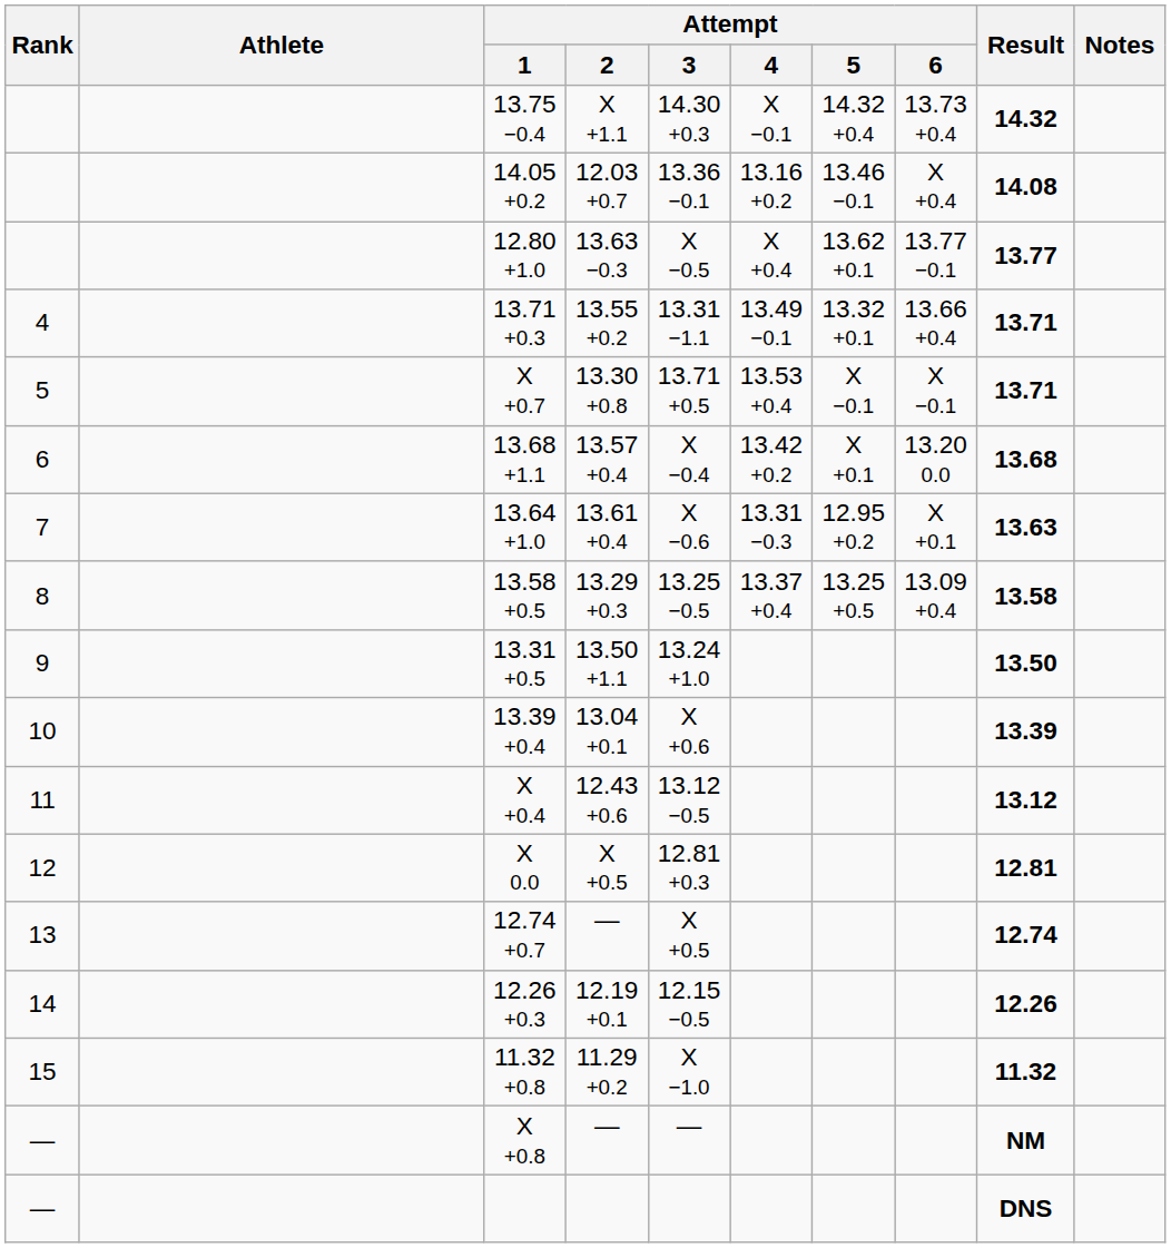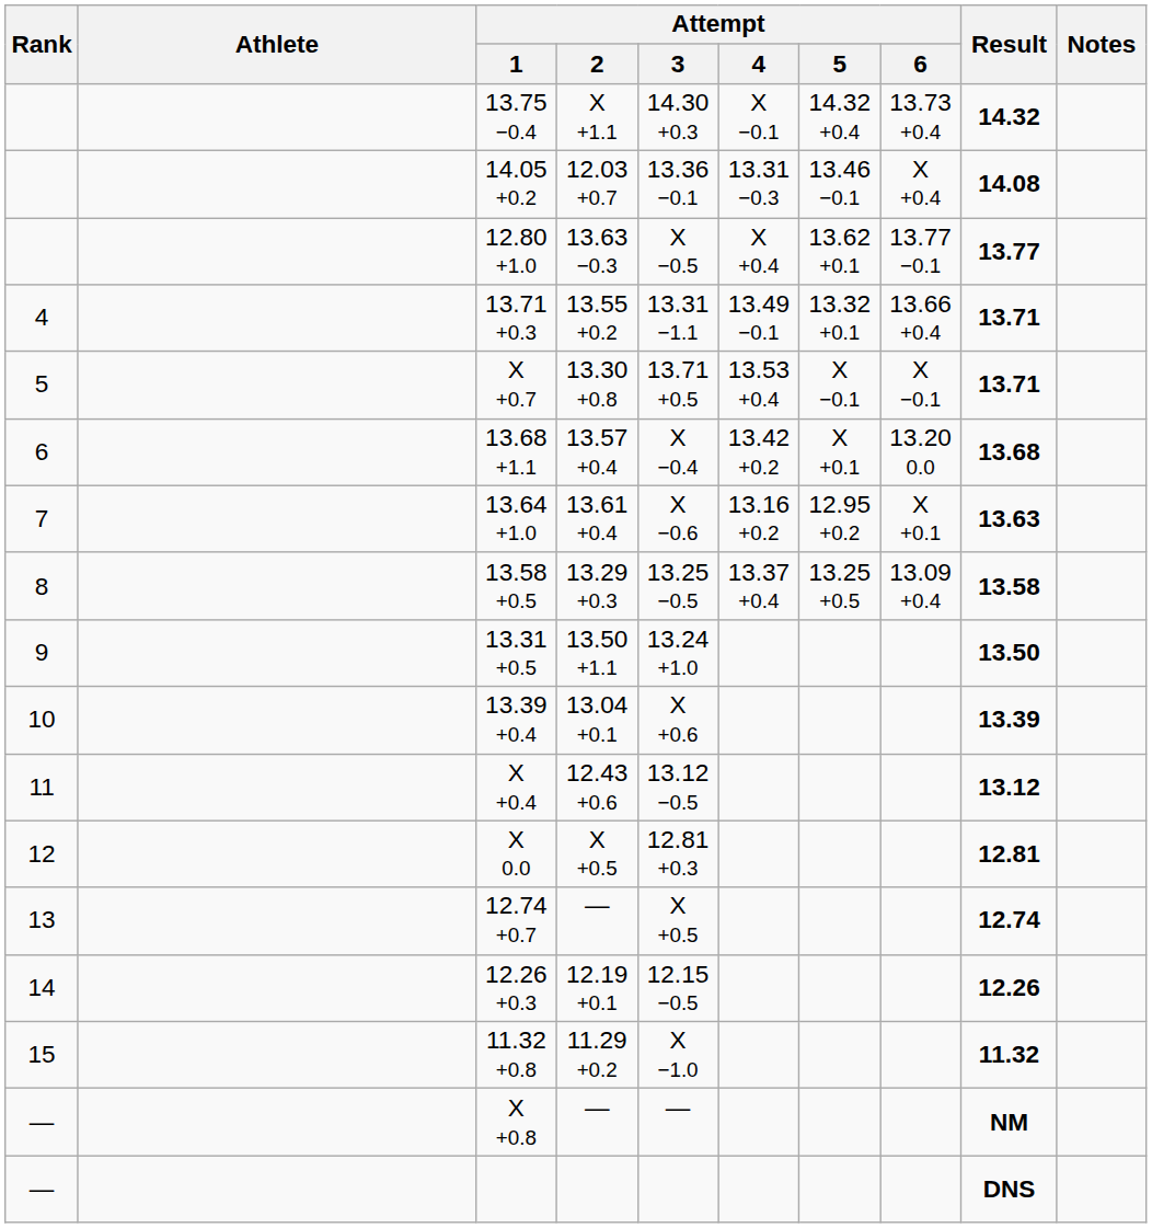14.05 +0.2 | Attempt / 4: 13.16 +0.2 -> 13.31 −0.3
13.64 +1.0 | Attempt / 4: 13.31 −0.3 -> 13.16 +0.2
